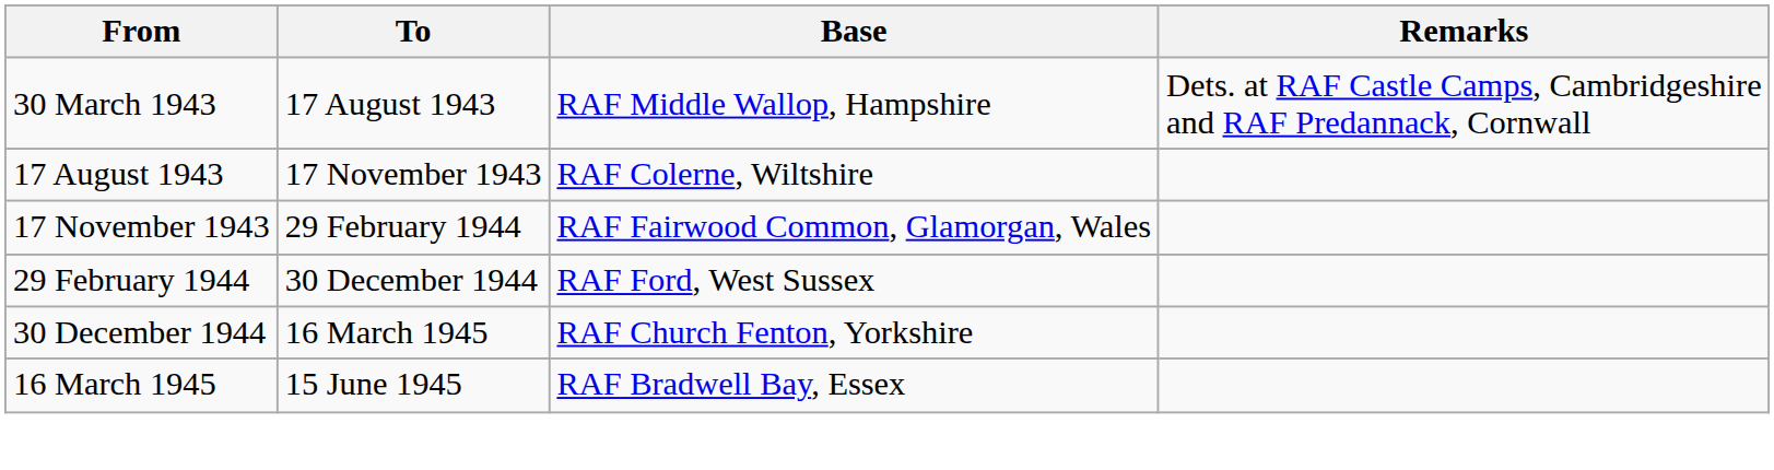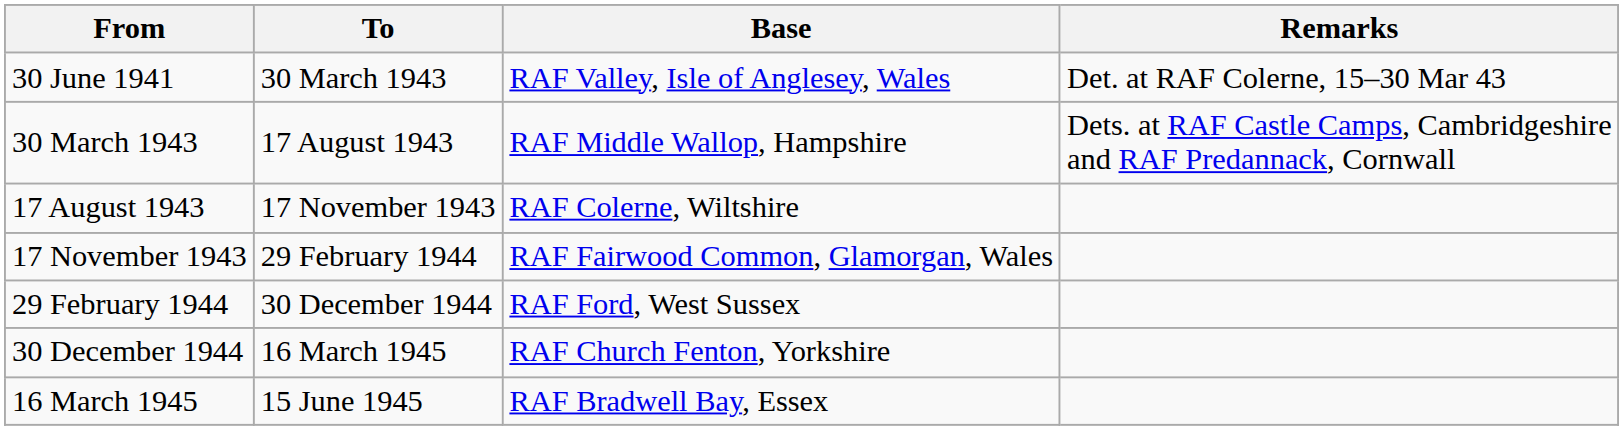+ row: 30 June 1941 | 30 March 1943 | RAF Valley, Isle of Anglesey, Wales | Det. at RAF Colerne, 15–30 Mar 43
